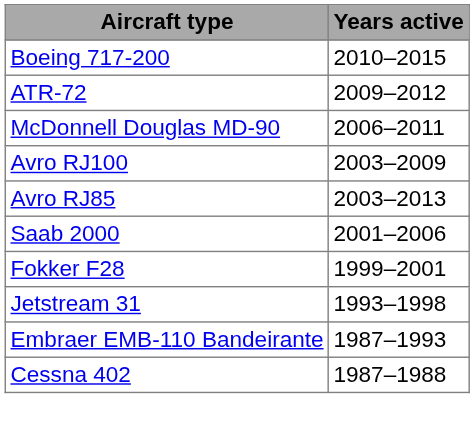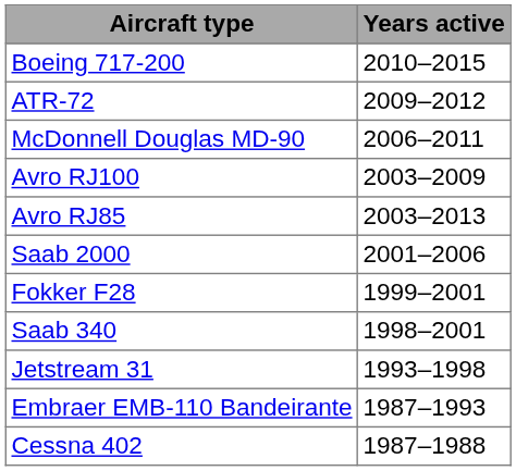+ row: Saab 340 | 1998–2001
